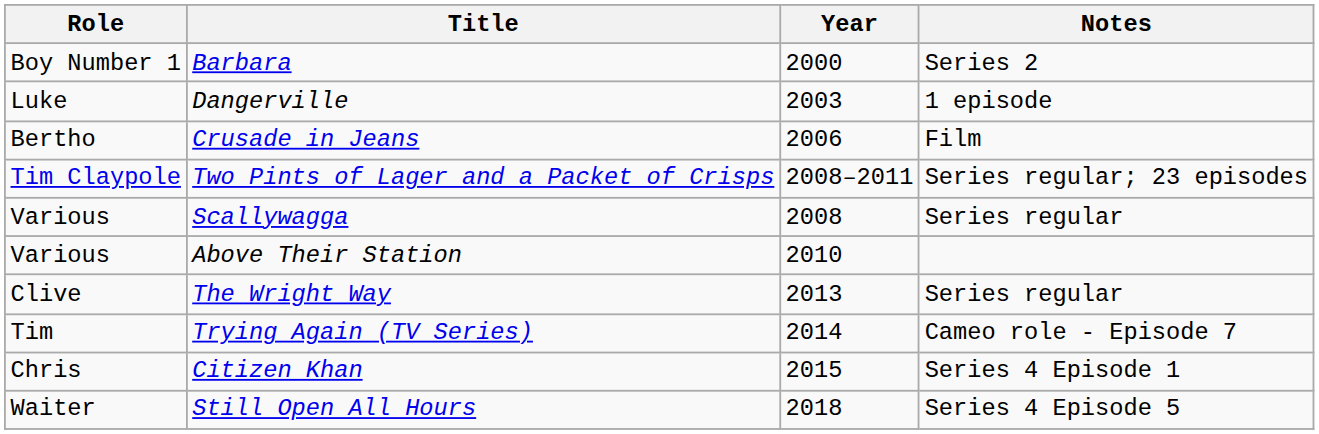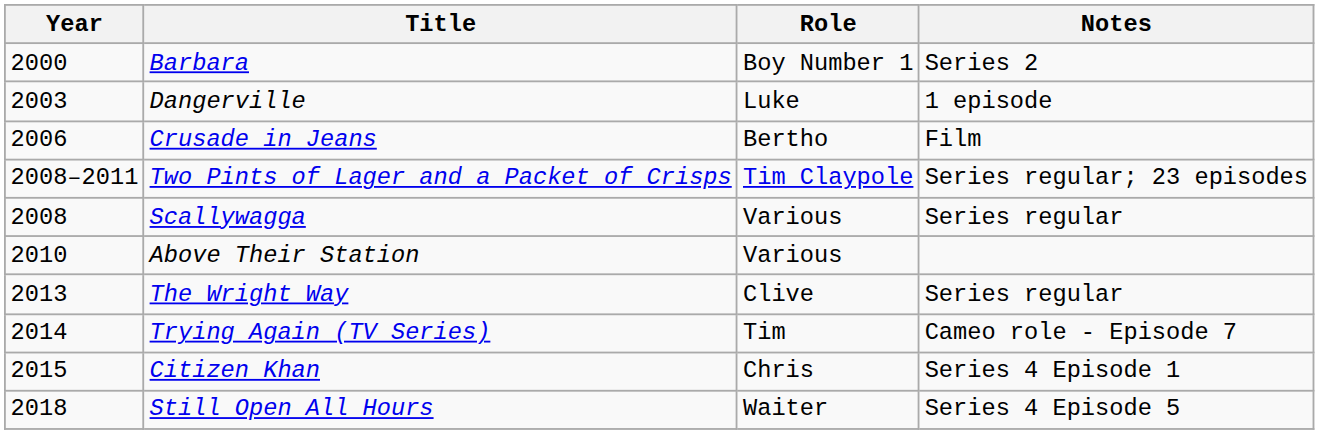columns swapped: Year <-> Role
